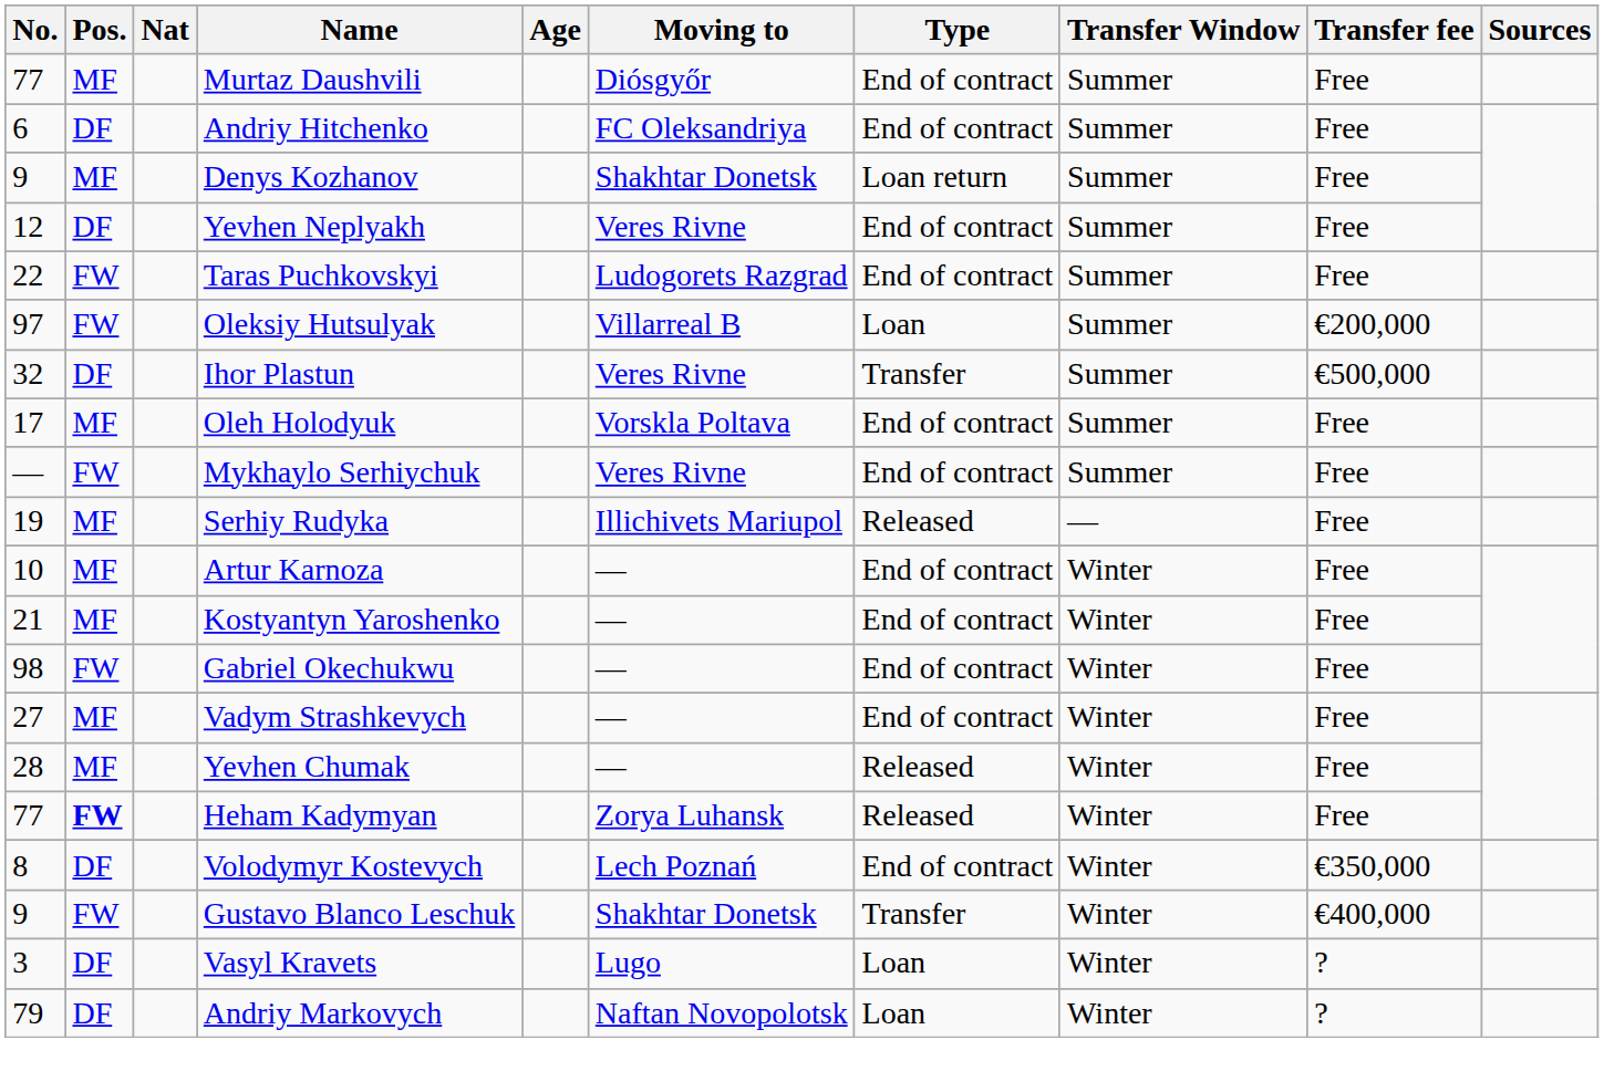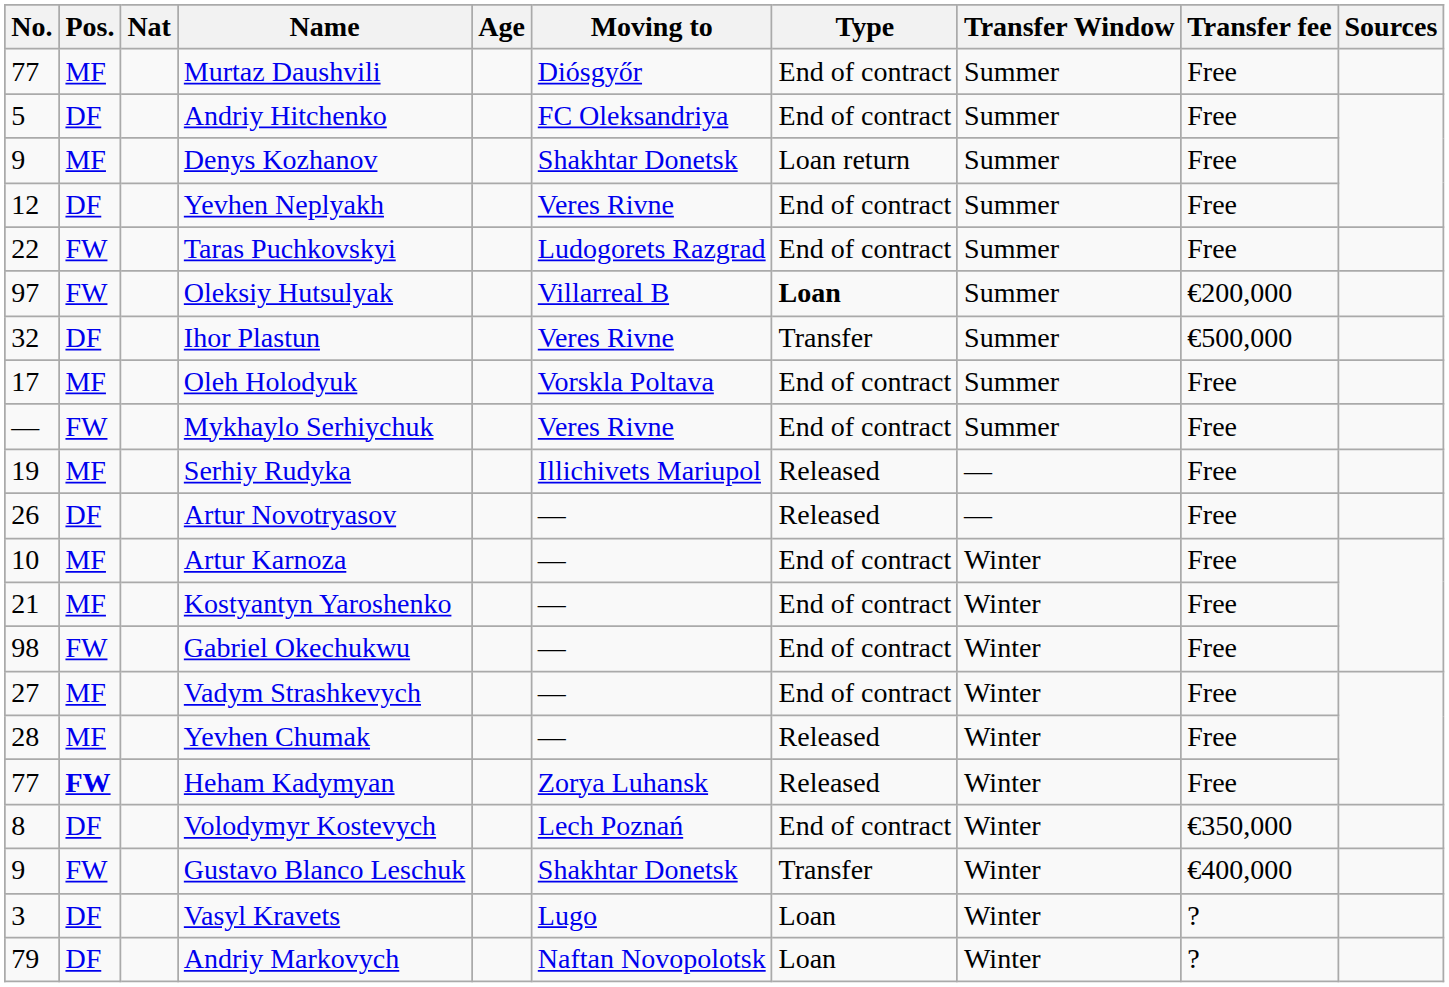Andriy Hitchenko | No.: 6 -> 5
Oleksiy Hutsulyak | Type: normal -> bold
+ row: 26 | DF | Artur Novotryasov | — | Released | — | Free
